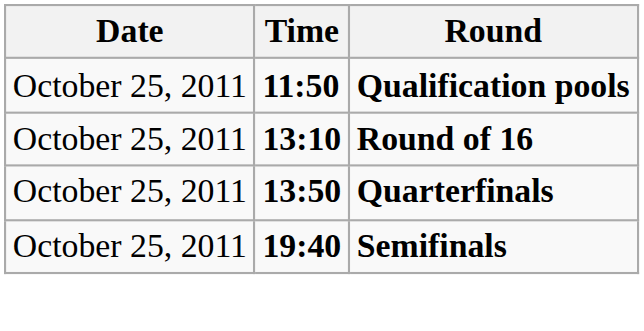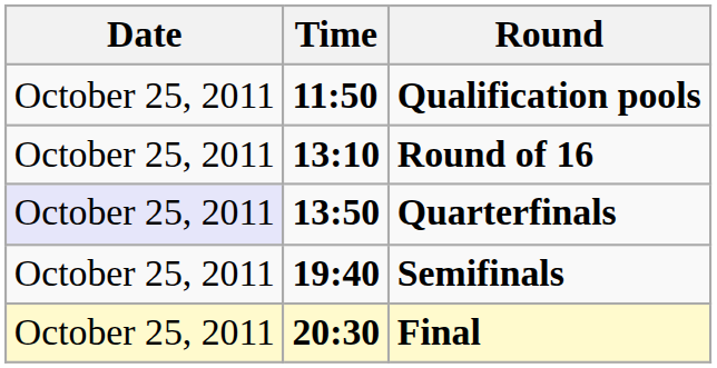Quarterfinals | Date: no background -> lavender background
+ row: October 25, 2011 | 20:30 | Final
